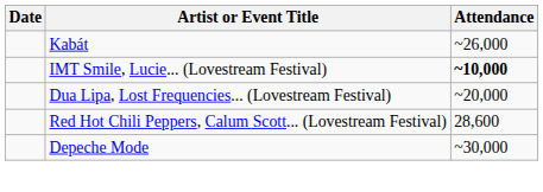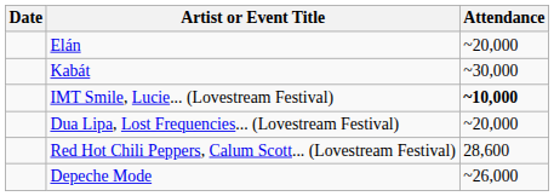+ row: Elán | ~20,000
Kabát | Attendance: ~26,000 -> ~30,000
Depeche Mode | Attendance: ~30,000 -> ~26,000
